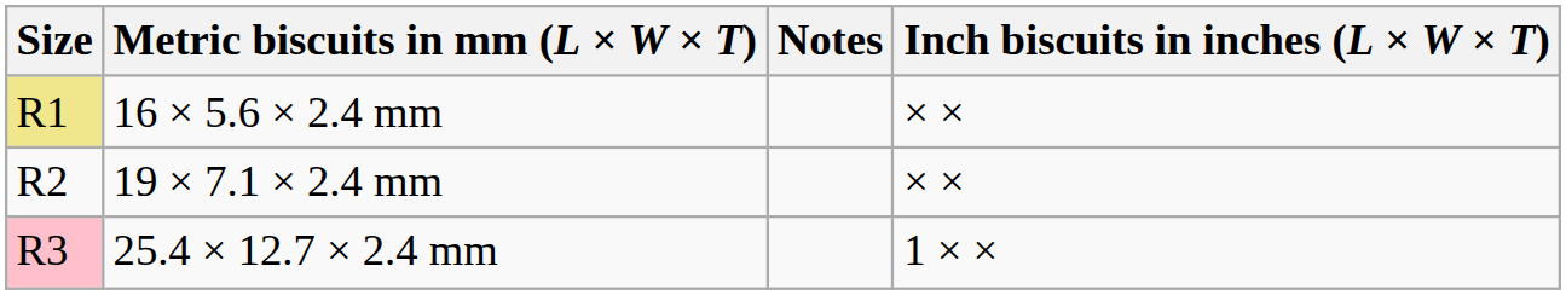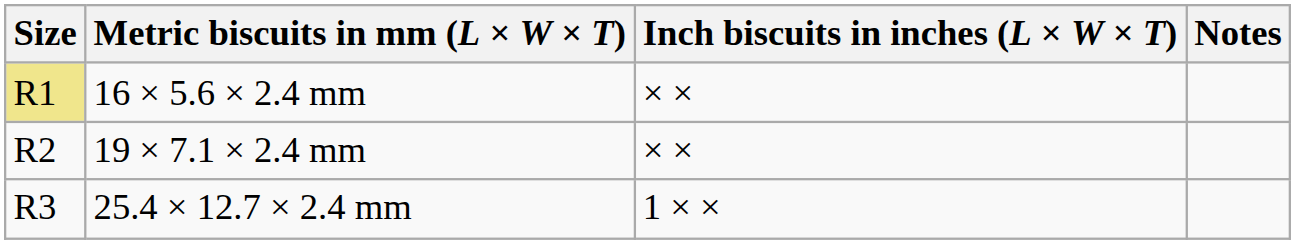columns swapped: Inch biscuits in inches (L × W × T) <-> Notes
25.4 × 12.7 × 2.4 mm | Size: pink background -> no background
